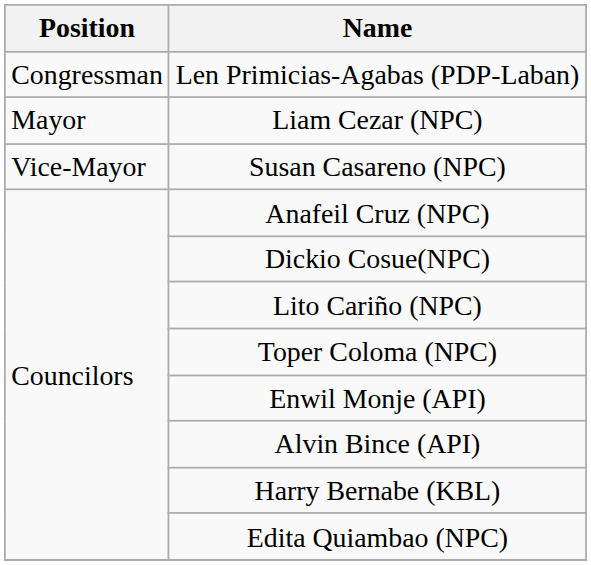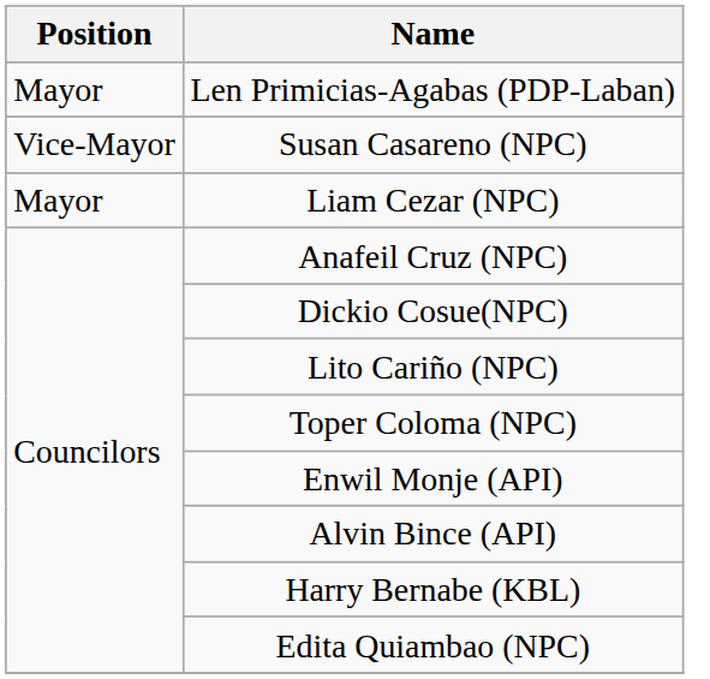Len Primicias-Agabas (PDP-Laban) | Position: Congressman -> Mayor
rows swapped: Liam Cezar (NPC) <-> Susan Casareno (NPC)
